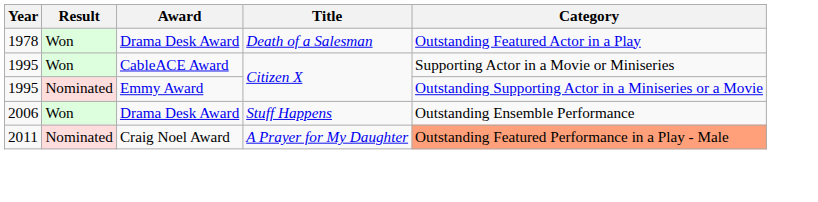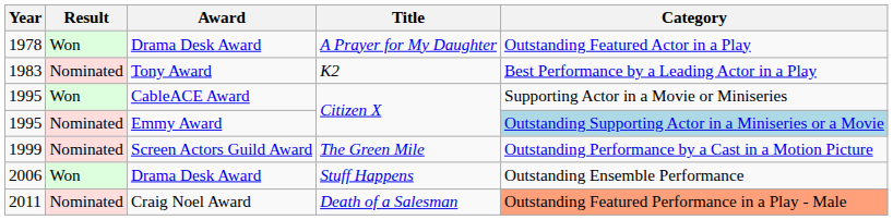1978 | Title: Death of a Salesman -> A Prayer for My Daughter
+ row: 1983 | Nominated | Tony Award | K2 | Best Performance by a Leading Actor in a Play
1995 / Emmy Award | Category: no background -> lightblue background
+ row: 1999 | Nominated | Screen Actors Guild Award | The Green Mile | Outstanding Performance by a Cast in a Motion Picture
2011 | Title: A Prayer for My Daughter -> Death of a Salesman
